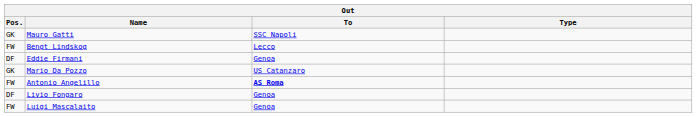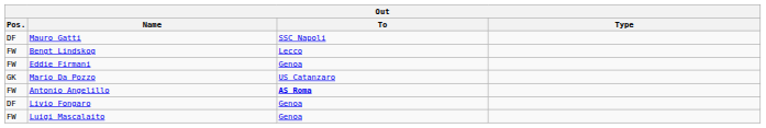Mauro Gatti | Pos.: GK -> DF
Eddie Firmani | Pos.: DF -> FW
